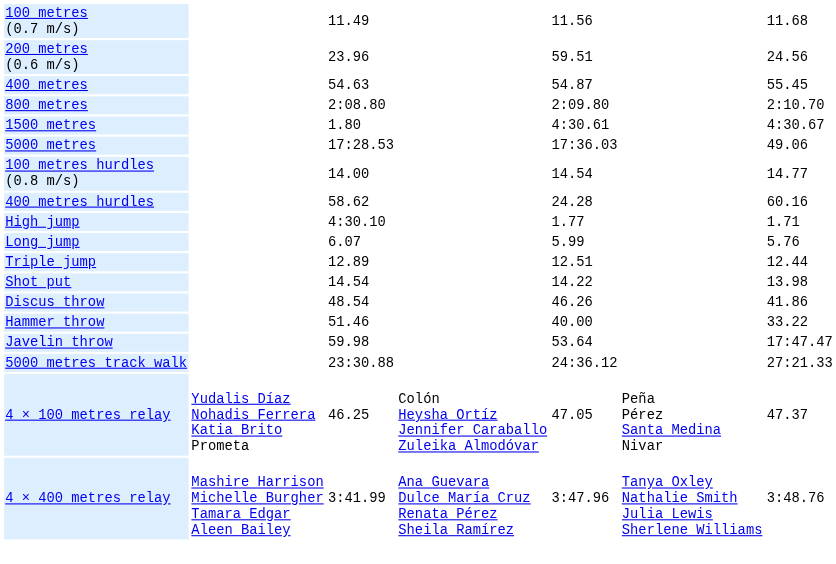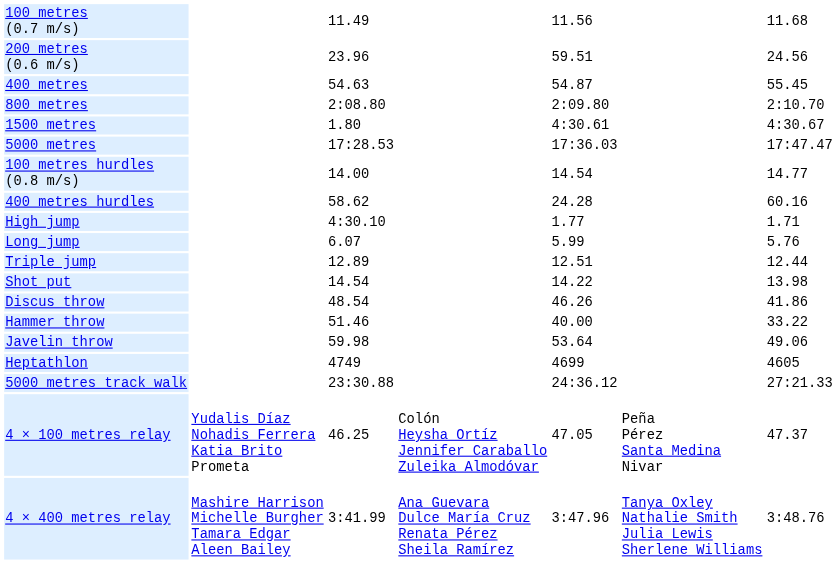5000 metres | column 7: 49.06 -> 17:47.47
Javelin throw | column 7: 17:47.47 -> 49.06
+ row: Heptathlon | 4749 | 4699 | 4605
